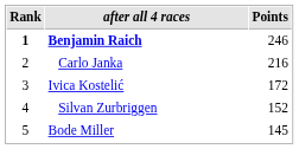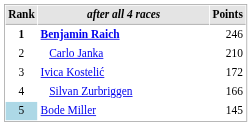Carlo Janka | Points: 216 -> 210
Silvan Zurbriggen | Points: 152 -> 166
Bode Miller | Rank: no background -> lightblue background
